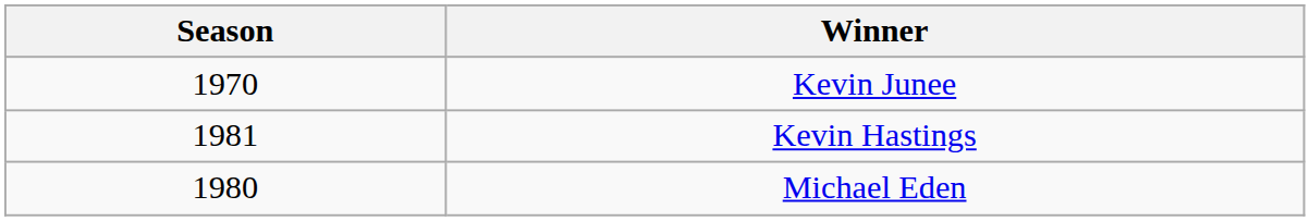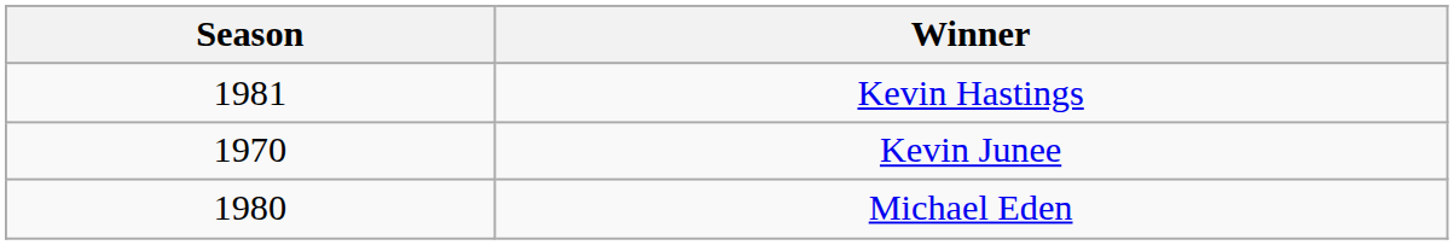rows swapped: Kevin Junee <-> Kevin Hastings
